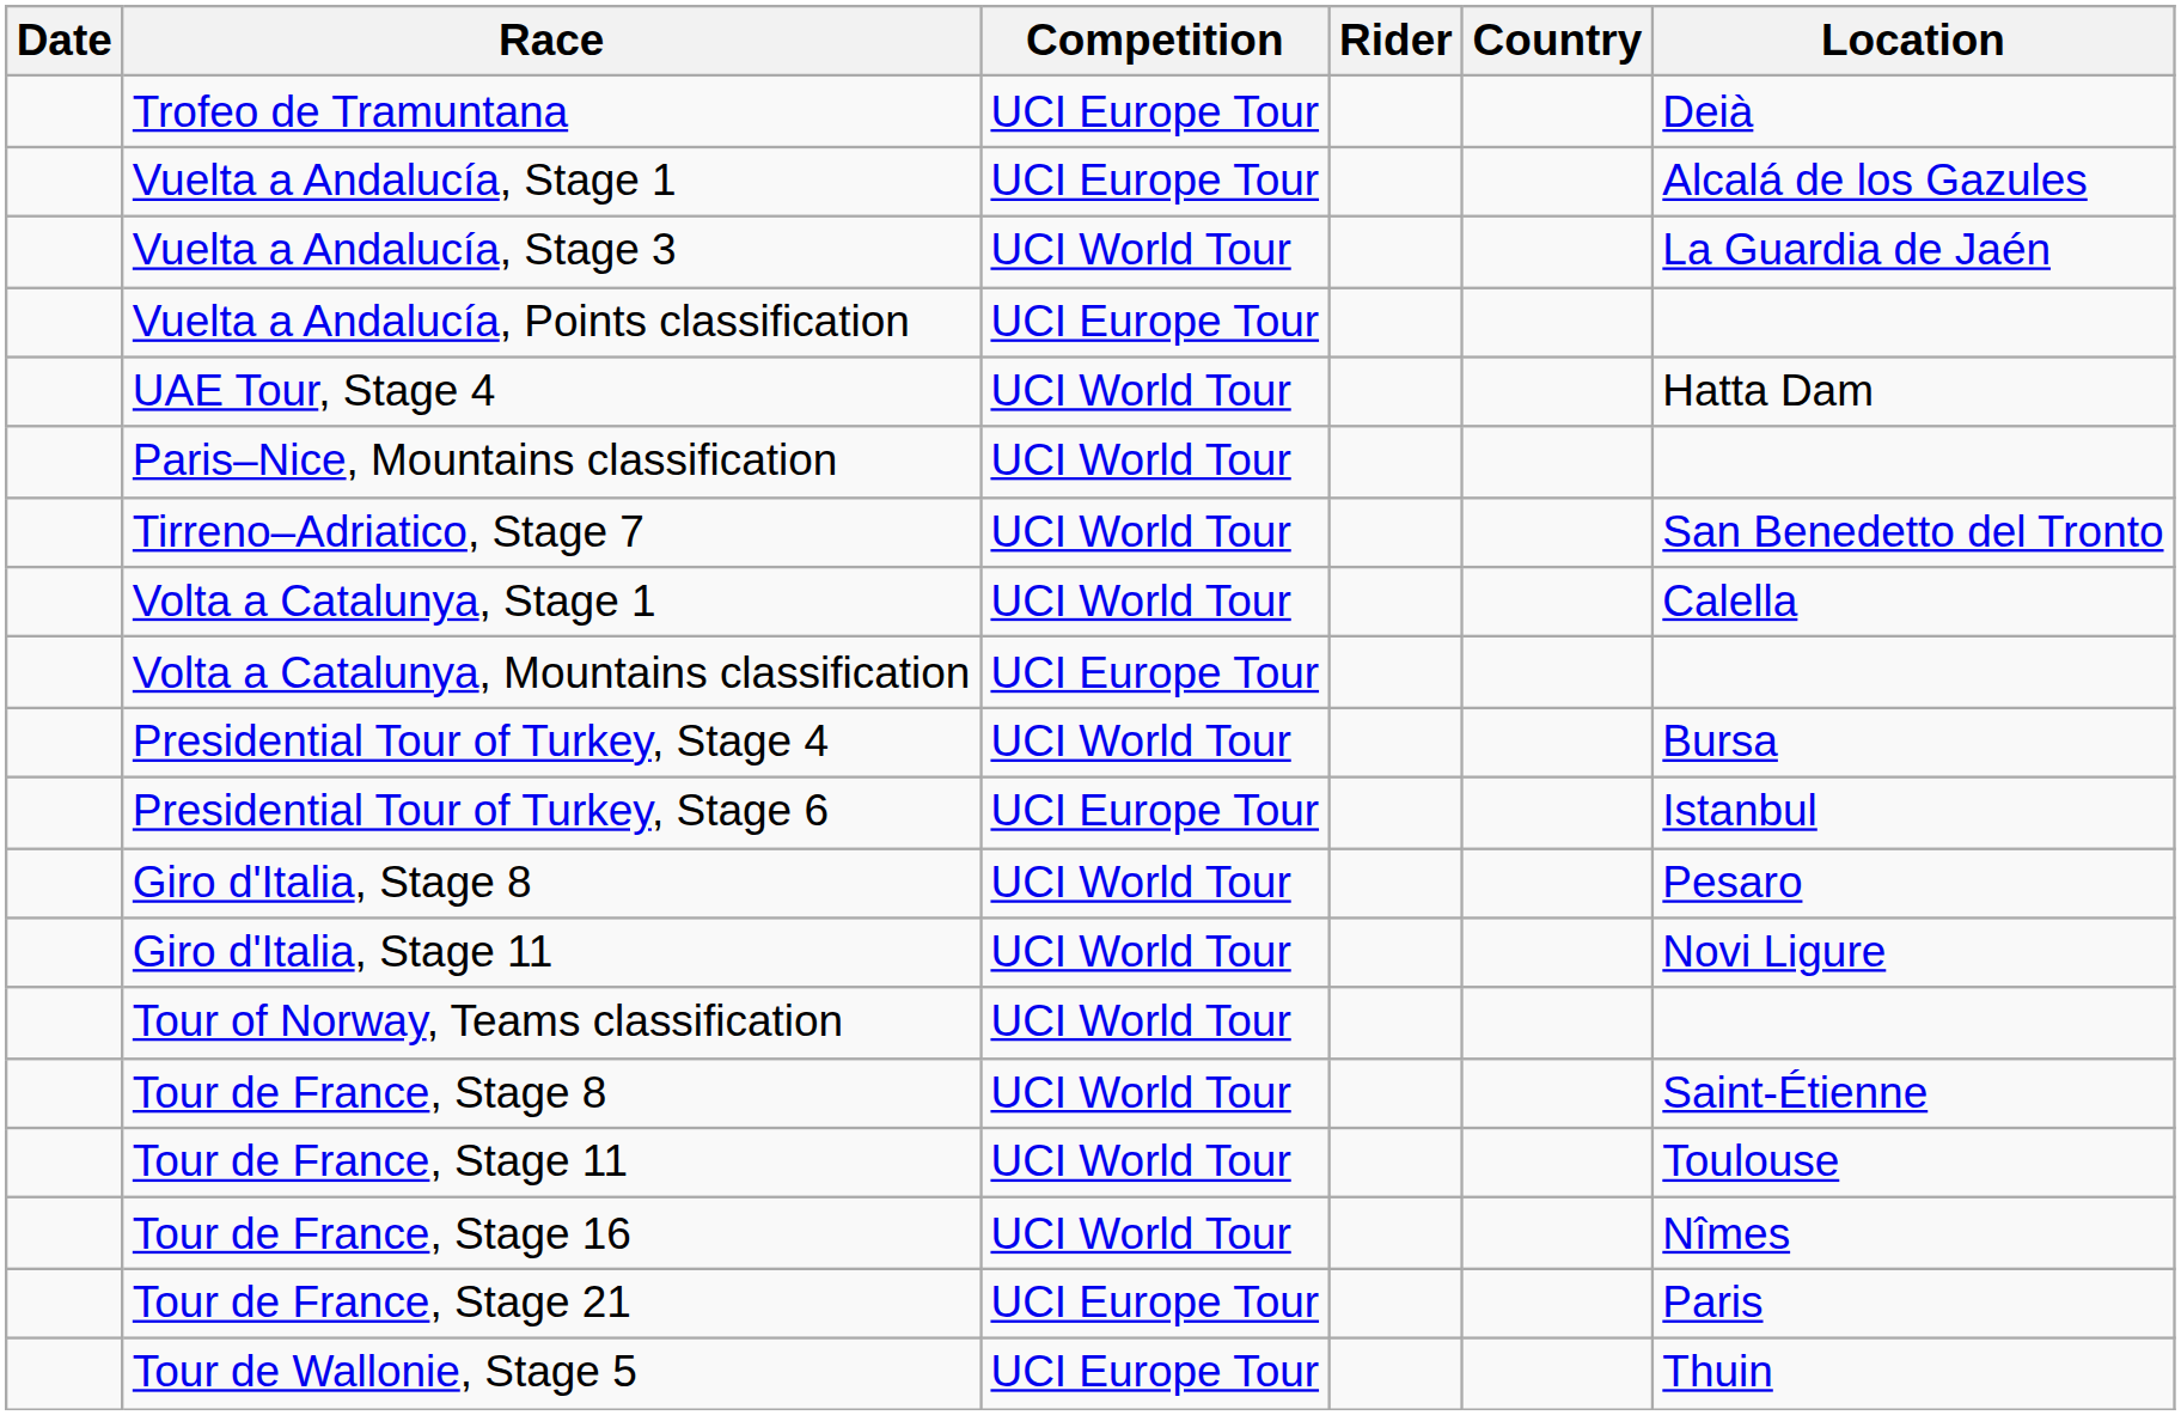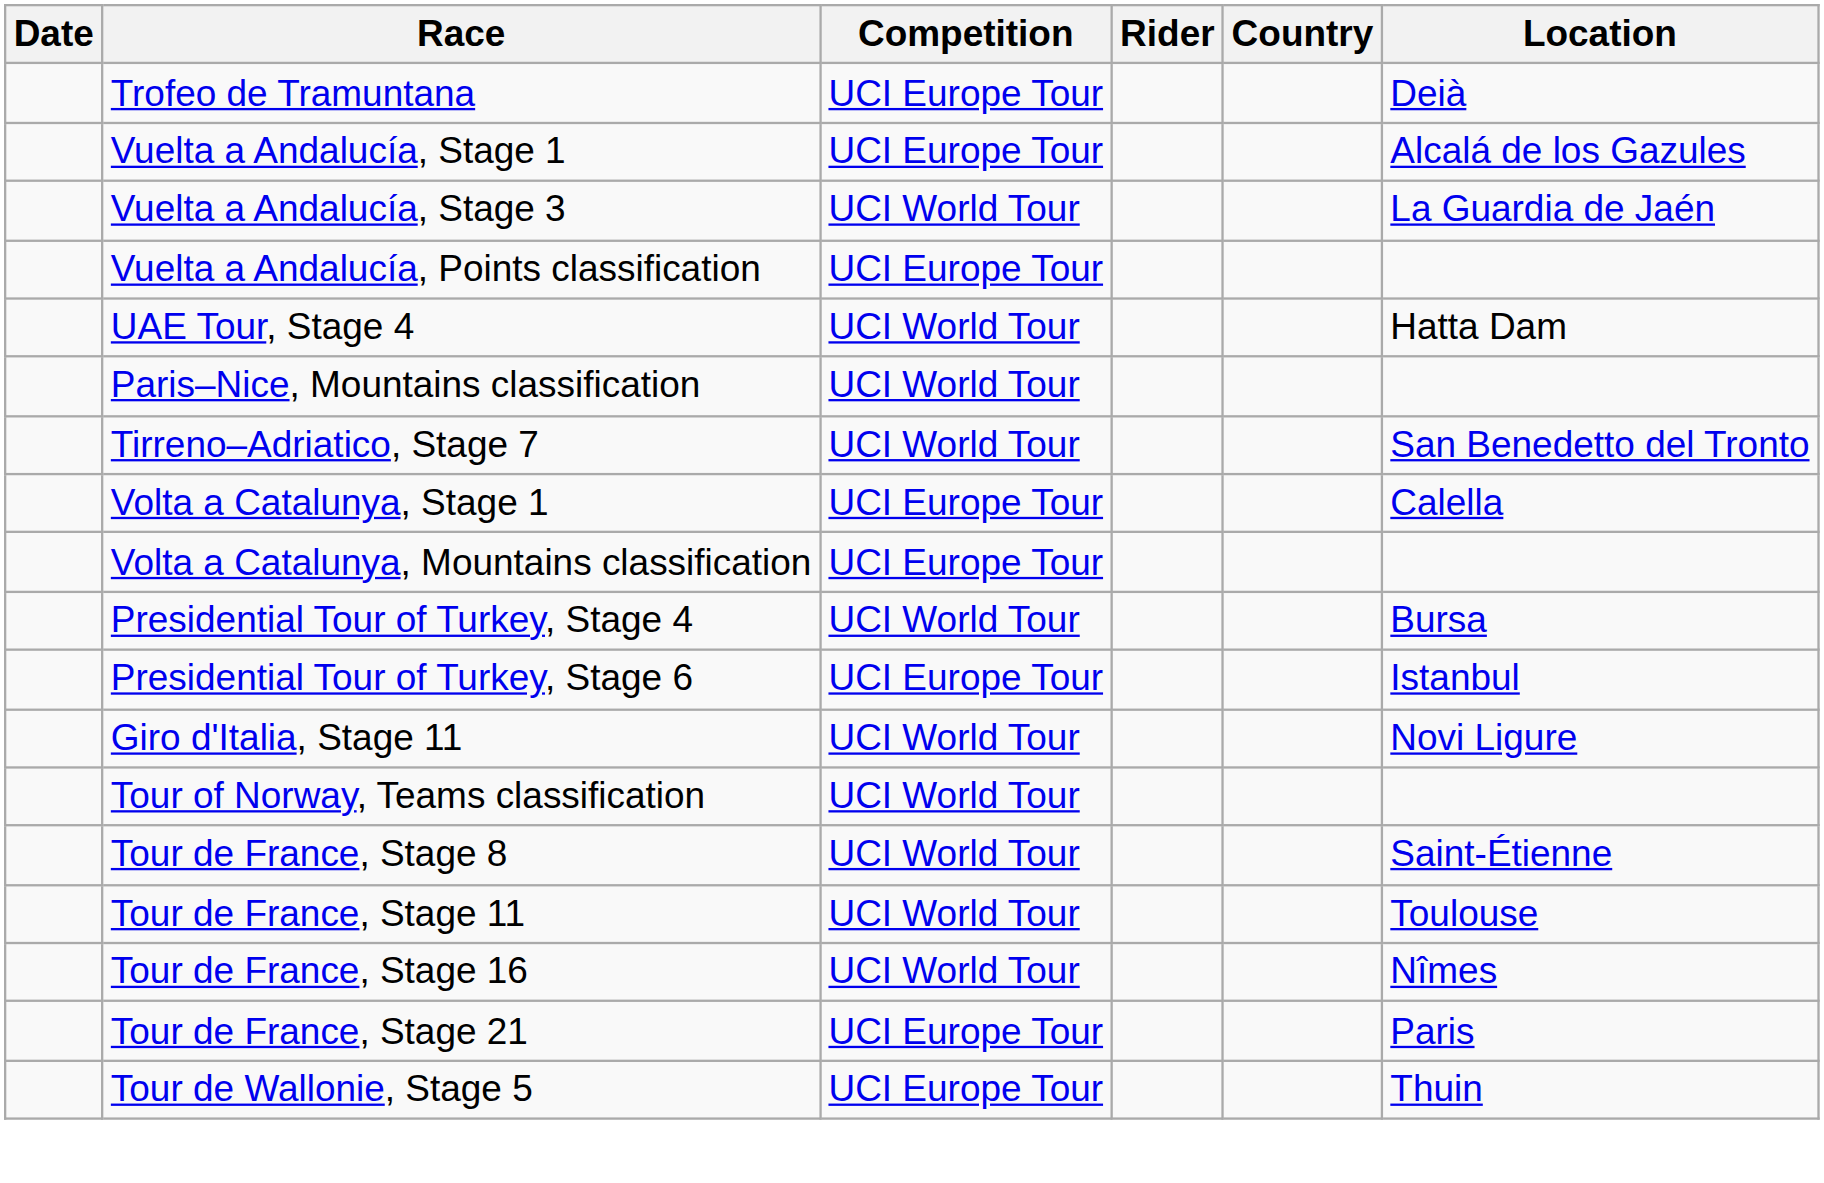Volta a Catalunya, Stage 1 | Competition: UCI World Tour -> UCI Europe Tour
- row: Giro d'Italia, Stage 8 | UCI World Tour | Pesaro
